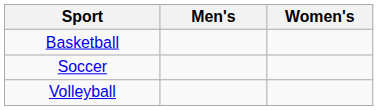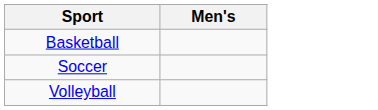- column: Women's
